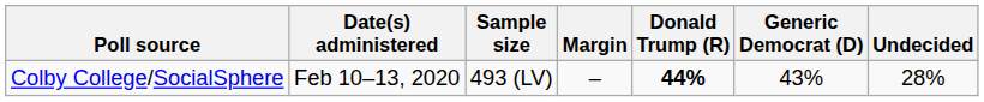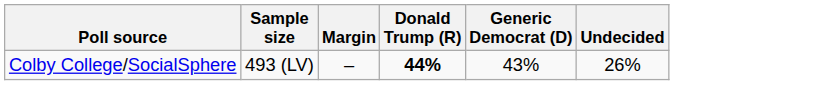- column: Date(s) administered | Feb 10–13, 2020
Colby College/SocialSphere | Undecided: 28% -> 26%
